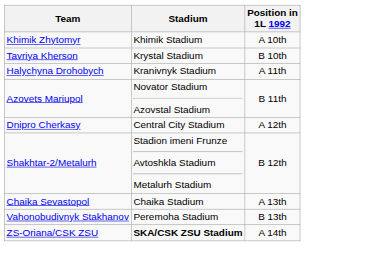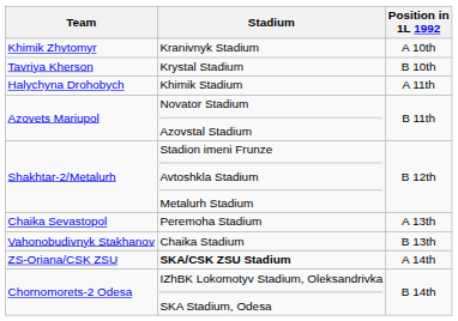Khimik Zhytomyr | Stadium: Khimik Stadium -> Kranivnyk Stadium
Halychyna Drohobych | Stadium: Kranivnyk Stadium -> Khimik Stadium
- row: Dnipro Cherkasy | Central City Stadium | A 12th
Chaika Sevastopol | Stadium: Chaika Stadium -> Peremoha Stadium
Vahonobudivnyk Stakhanov | Stadium: Peremoha Stadium -> Chaika Stadium
+ row: Chornomorets-2 Odesa | IZhBK Lokomotyv Stadium, Oleksandrivka SKA Stadium, Odesa | B 14th
